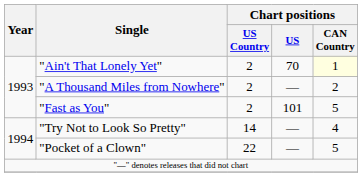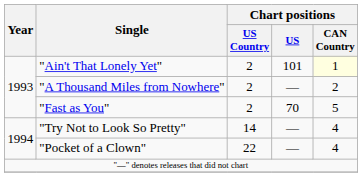"Ain't That Lonely Yet" | Chart positions / US: 70 -> 101
"Fast as You" | Chart positions / US: 101 -> 70
"Pocket of a Clown" | Chart positions / CAN Country: 5 -> 4
